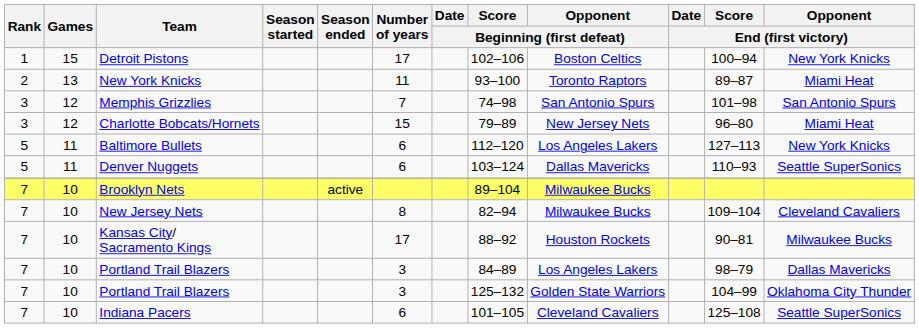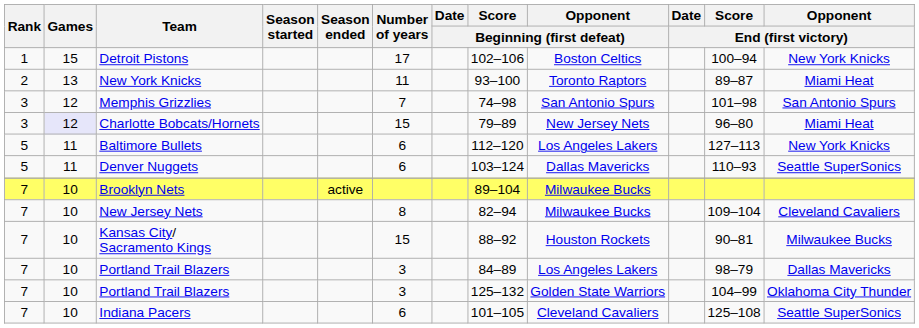Charlotte Bobcats/Hornets | Games: no background -> lavender background
Kansas City/ Sacramento Kings | Number of years: 17 -> 15
